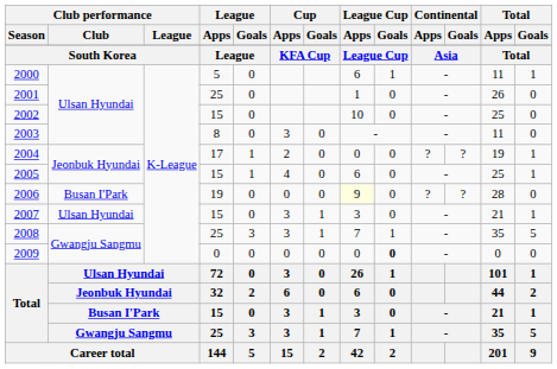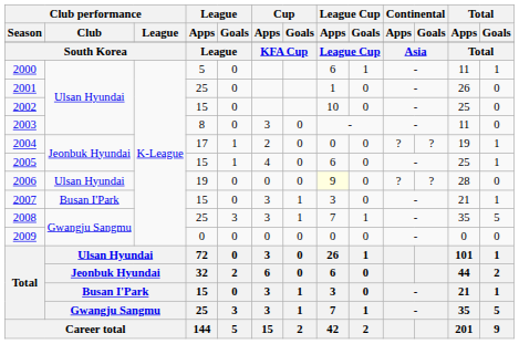2006 | Club performance / Club: Busan I'Park -> Ulsan Hyundai
2007 | Club performance / Club: Ulsan Hyundai -> Busan I'Park
2009 | League Cup / Goals: bold -> normal
